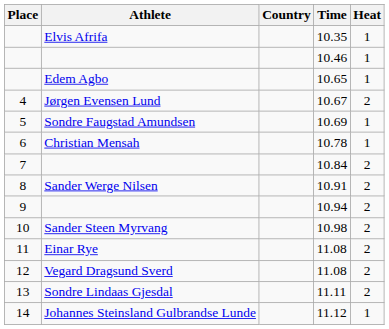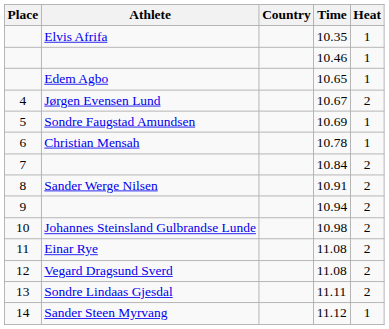10.98 | Athlete: Sander Steen Myrvang -> Johannes Steinsland Gulbrandse Lunde
11.12 | Athlete: Johannes Steinsland Gulbrandse Lunde -> Sander Steen Myrvang
